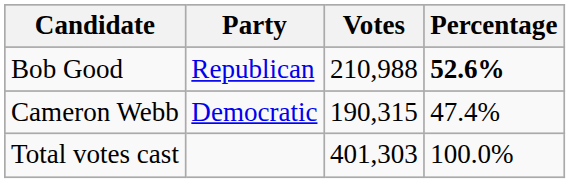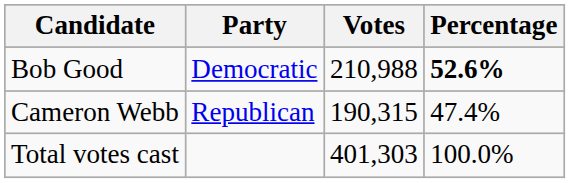Bob Good | Party: Republican -> Democratic
Cameron Webb | Party: Democratic -> Republican
